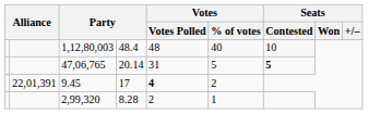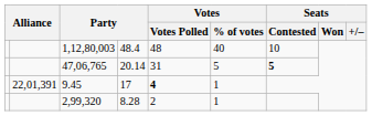9.45 | Votes / % of votes: 2 -> 1
